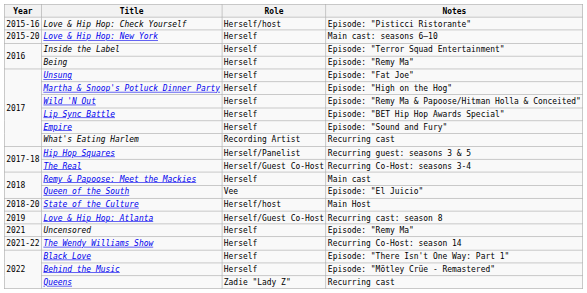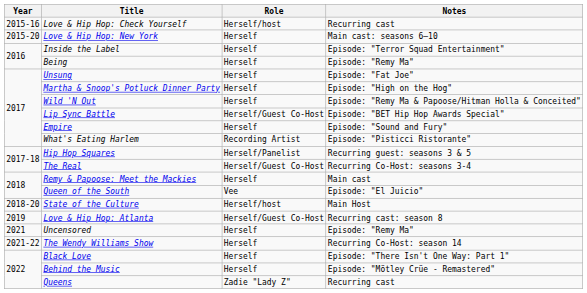Love & Hip Hop: Check Yourself | Notes: Episode: "Pisticci Ristorante" -> Recurring cast
Lip Sync Battle | Role: Herself -> Herself/Guest Co-Host
What's Eating Harlem | Notes: Recurring cast -> Episode: "Pisticci Ristorante"
